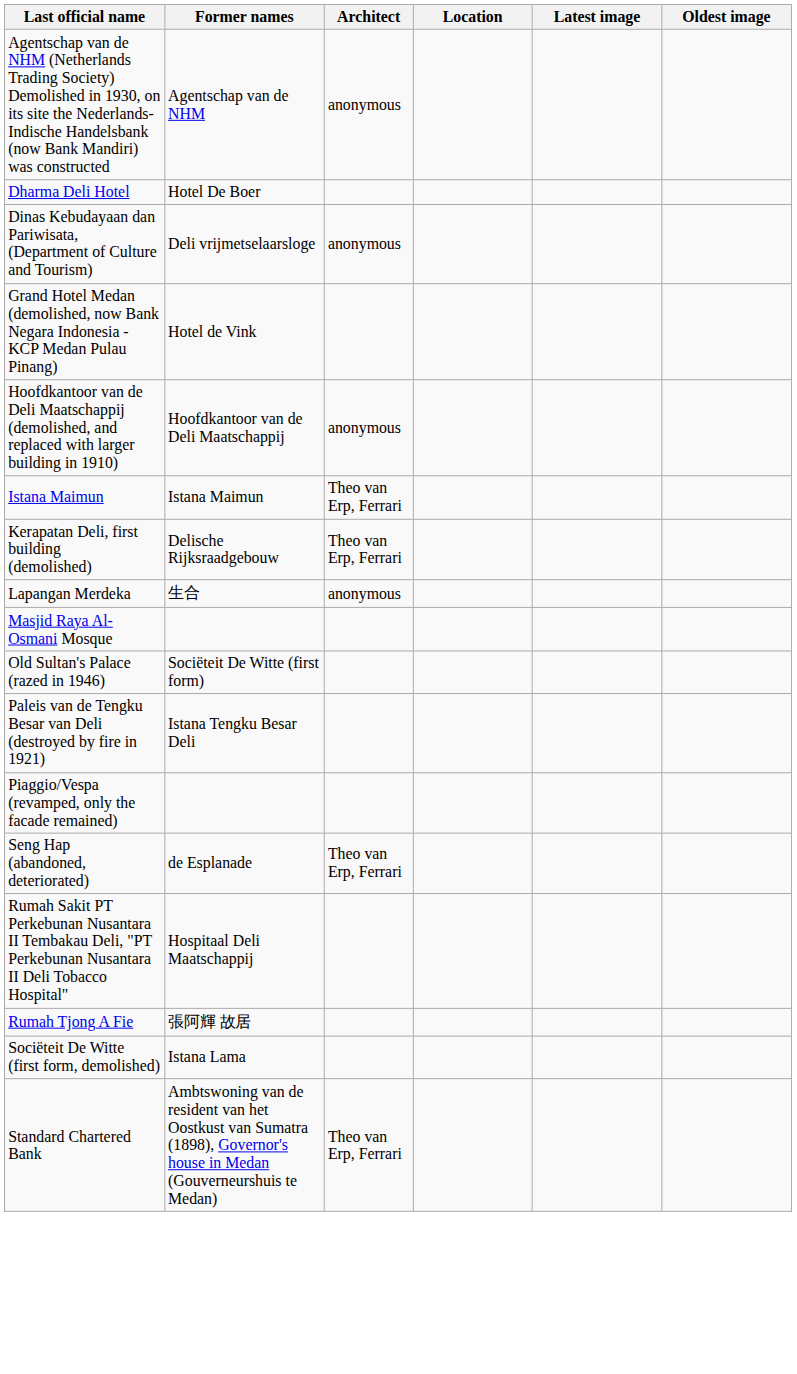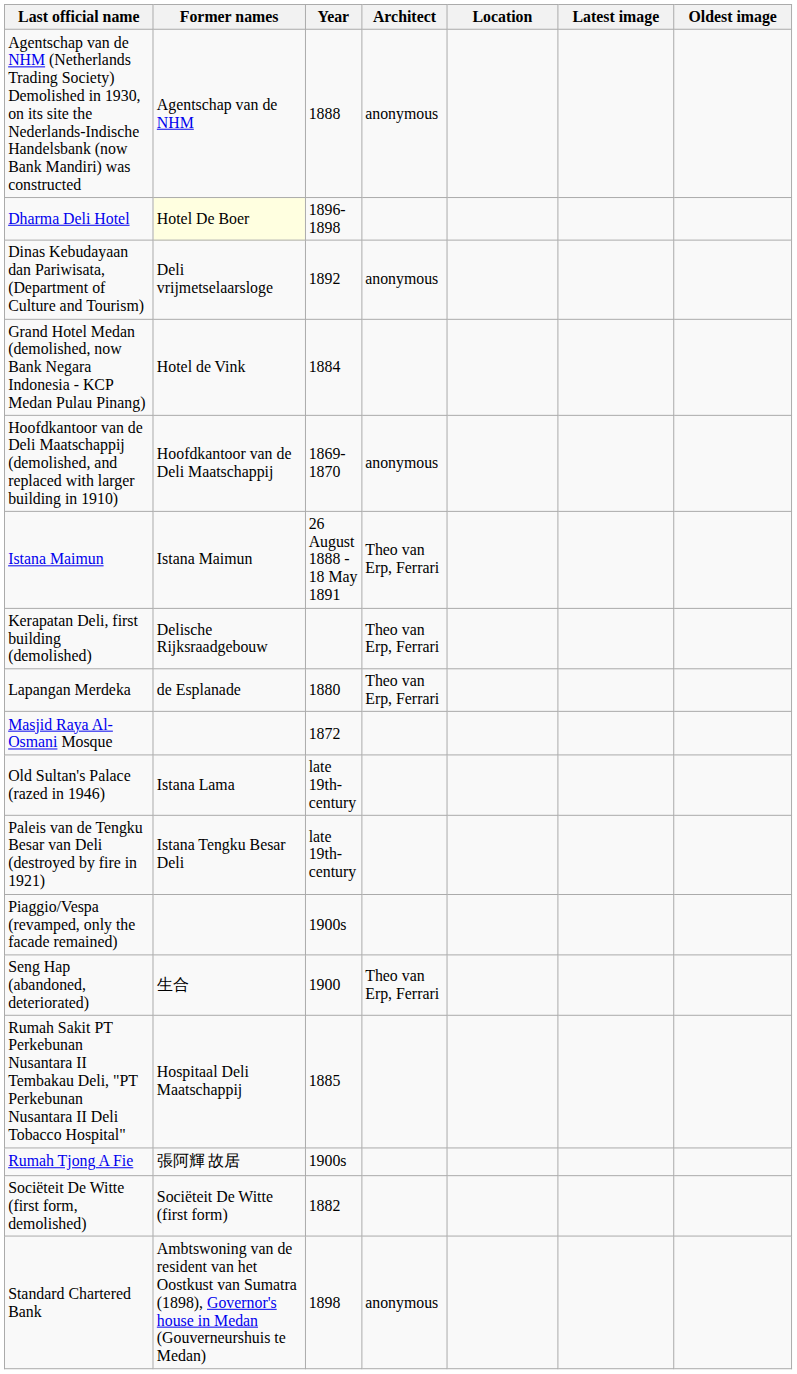+ column: Year | 1888 | 1896-1898 | 1892 | 1884 | 1869-1870 | 26 August 1888 - 18 May 1891 | 1880 | 1872 | late 19th-century | late 19th-century | 1900s | 1900 | 1885 | 1900s | 1882 | 1898
Dharma Deli Hotel | Former names: no background -> lightyellow background
Lapangan Merdeka | Former names: 生合 -> de Esplanade
Lapangan Merdeka | Architect: anonymous -> Theo van Erp, Ferrari
Old Sultan's Palace (razed in 1946) | Former names: Sociëteit De Witte (first form) -> Istana Lama
Seng Hap (abandoned, deteriorated) | Former names: de Esplanade -> 生合
Sociëteit De Witte (first form, demolished) | Former names: Istana Lama -> Sociëteit De Witte (first form)
Standard Chartered Bank | Architect: Theo van Erp, Ferrari -> anonymous
